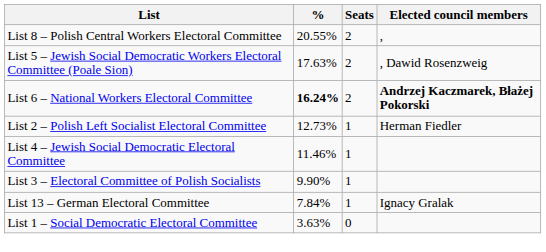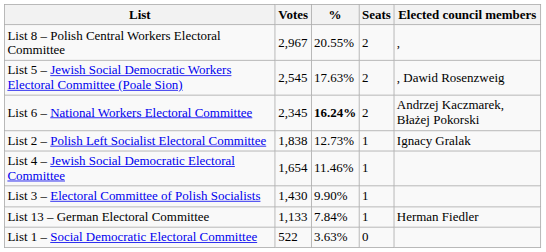+ column: Votes | 2,967 | 2,545 | 2,345 | 1,838 | 1,654 | 1,430 | 1,133 | 522
List 6 – National Workers Electoral Committee | Elected council members: bold -> normal
List 2 – Polish Left Socialist Electoral Committee | Elected council members: Herman Fiedler -> Ignacy Gralak
List 13 – German Electoral Committee | Elected council members: Ignacy Gralak -> Herman Fiedler
